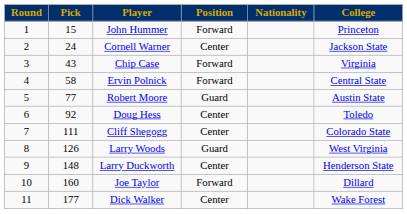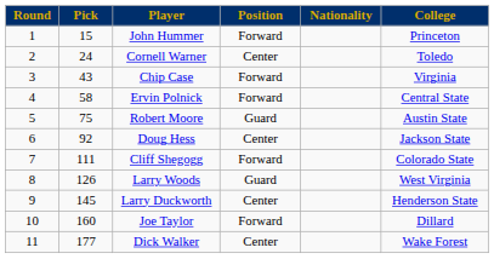Cornell Warner | College: Jackson State -> Toledo
Robert Moore | Pick: 77 -> 75
Doug Hess | College: Toledo -> Jackson State
Cliff Shegogg | Position: Center -> Forward
Larry Duckworth | Pick: 148 -> 145
